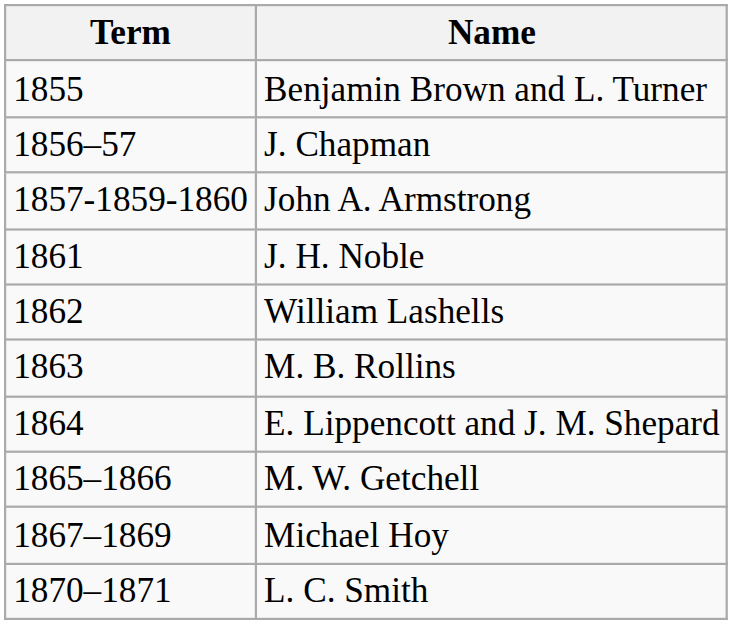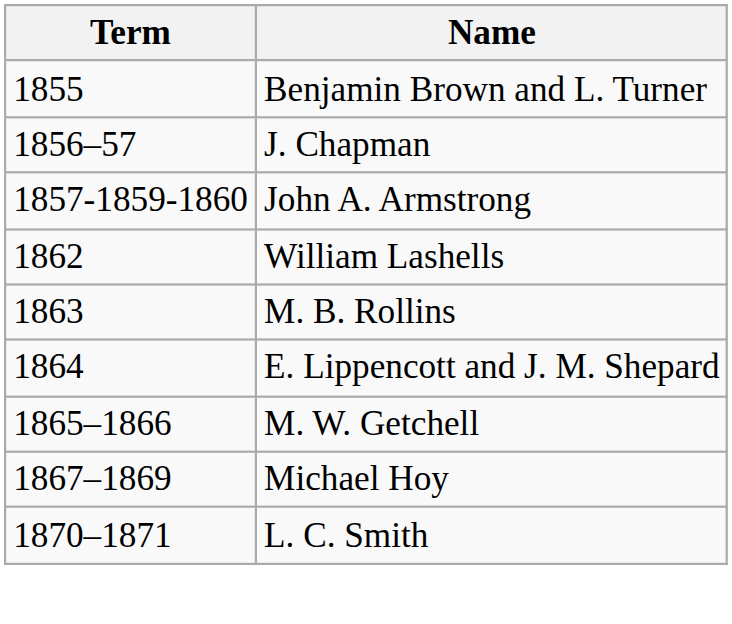- row: 1861 | J. H. Noble
